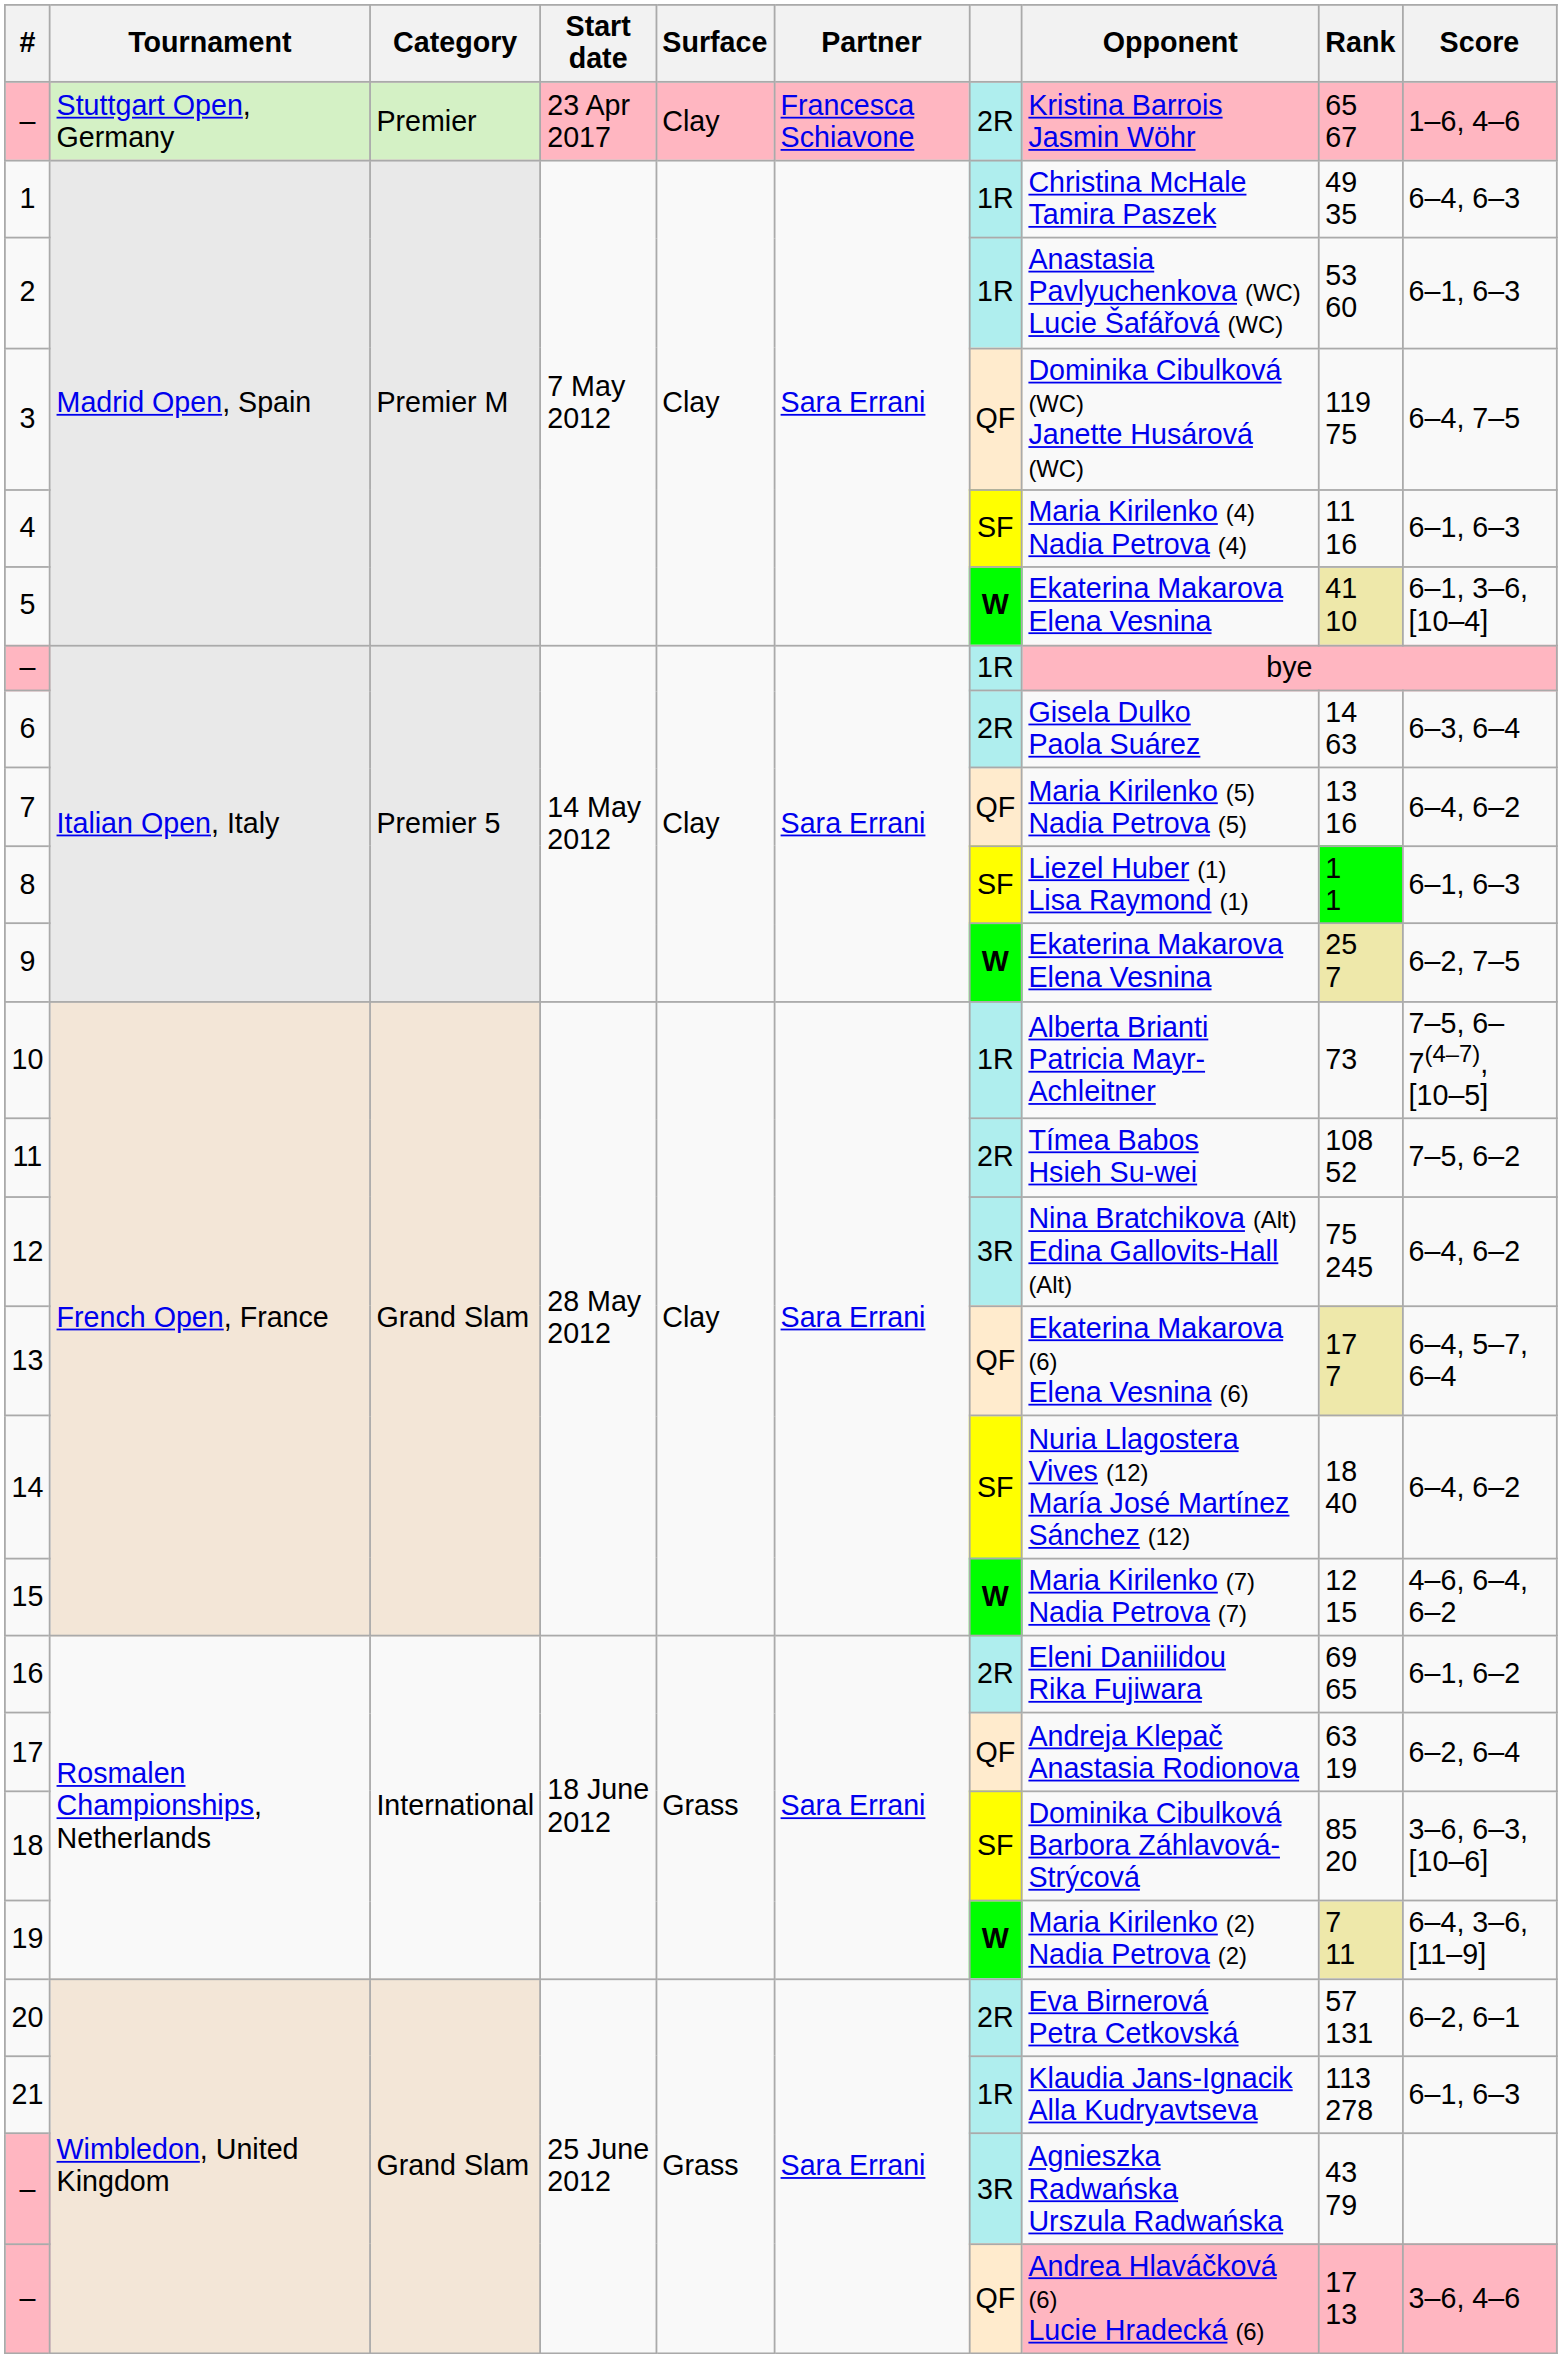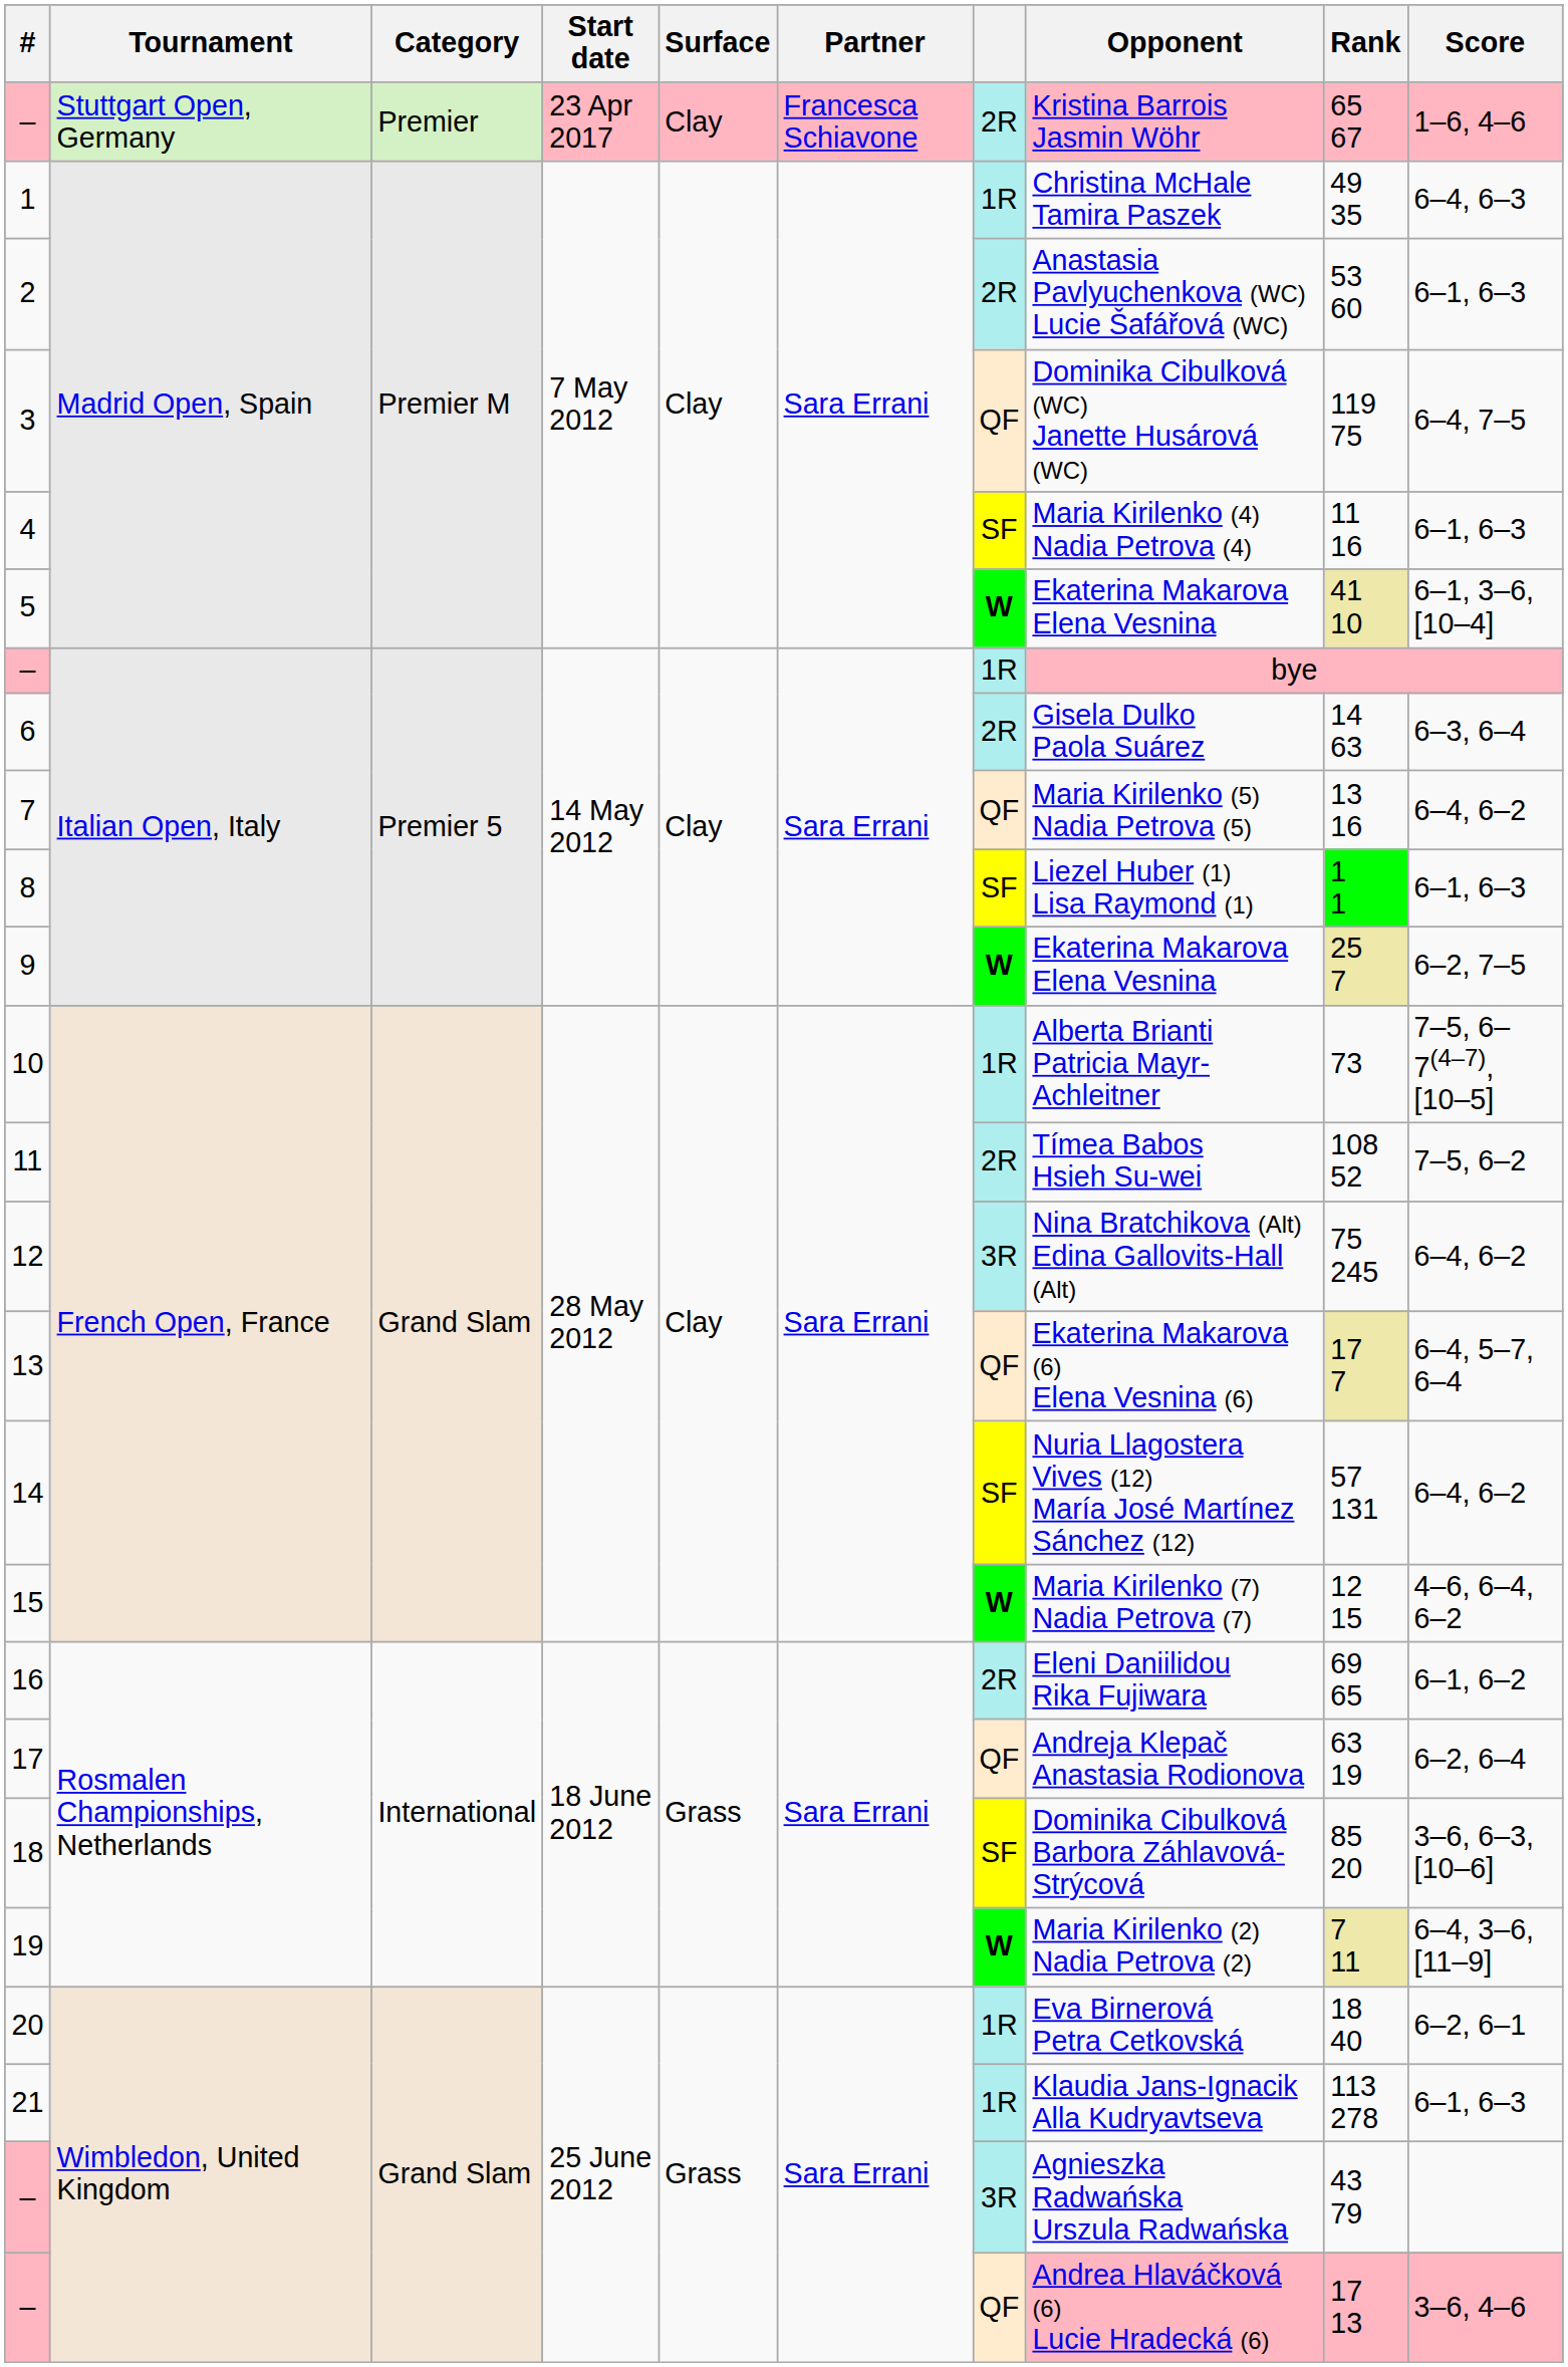2 | column 7: 1R -> 2R
14 | Rank: 18 40 -> 57 131
20 | column 7: 2R -> 1R
20 | Rank: 57 131 -> 18 40
